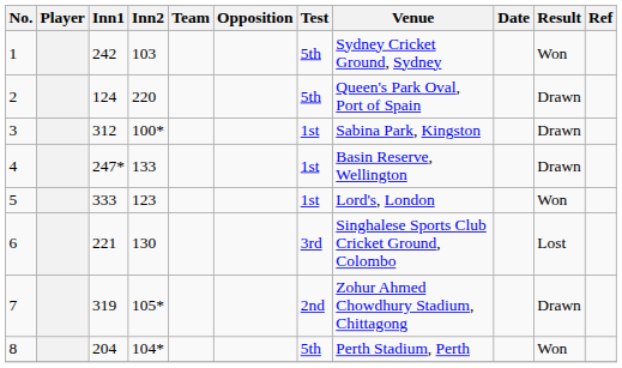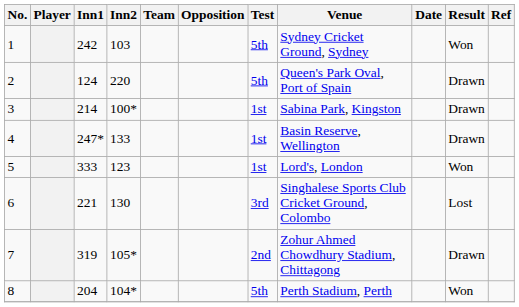3 | Inn1: 312 -> 214
